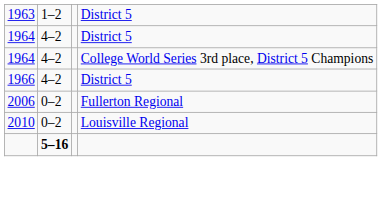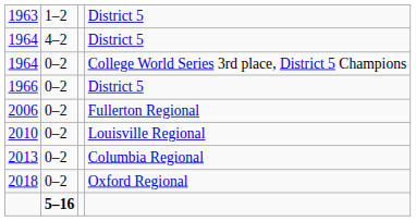1964 / College World Series 3rd place, District 5 Champions | column 2: 4–2 -> 0–2
1966 | column 2: 4–2 -> 0–2
+ row: 2013 | 0–2 | Columbia Regional
+ row: 2018 | 0–2 | Oxford Regional
